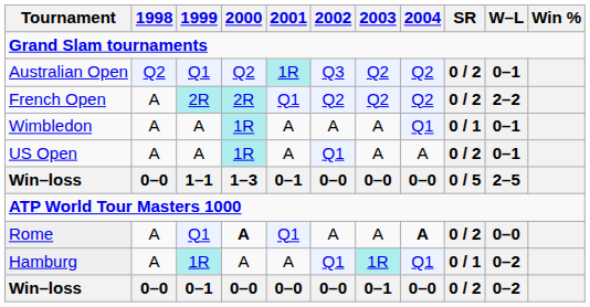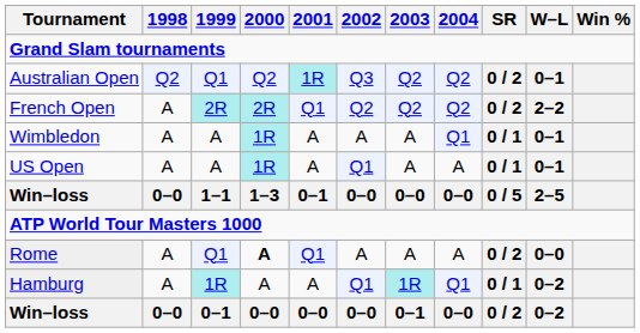US Open | SR: 0 / 2 -> 0 / 1
Rome | 2004: bold -> normal
